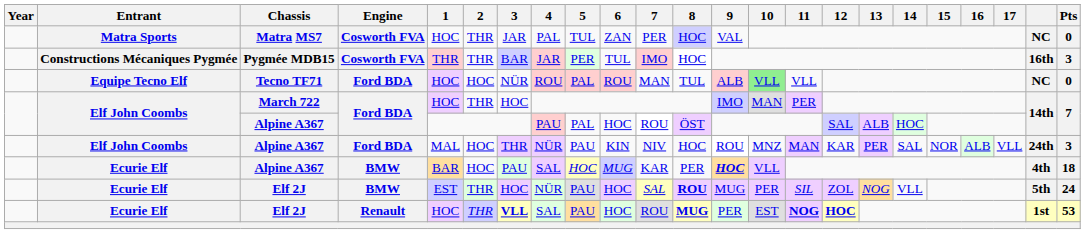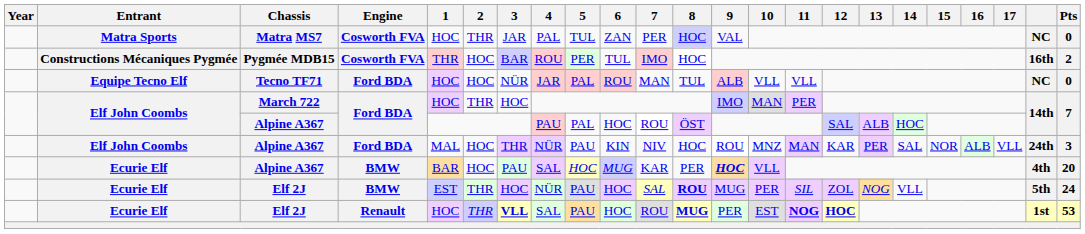Pygmée MDB15 | 2: THR -> HOC
Pygmée MDB15 | 4: JAR -> ROU
Pygmée MDB15 | Pts: 3 -> 2
Tecno TF71 | 4: ROU -> JAR
Tecno TF71 | 10: lightgreen background -> no background
Alpine A367 / BMW | Pts: 18 -> 20
